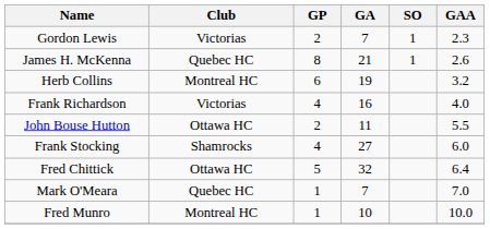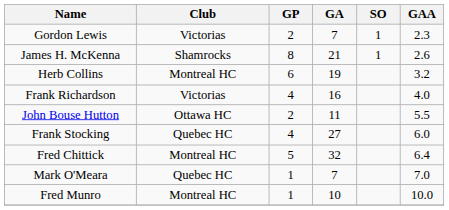James H. McKenna | Club: Quebec HC -> Shamrocks
Frank Stocking | Club: Shamrocks -> Quebec HC
Fred Chittick | Club: Ottawa HC -> Montreal HC
